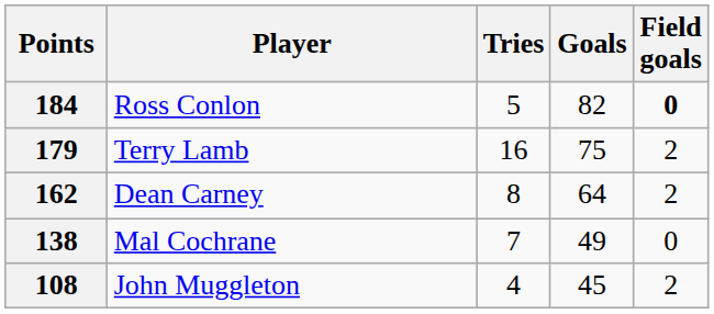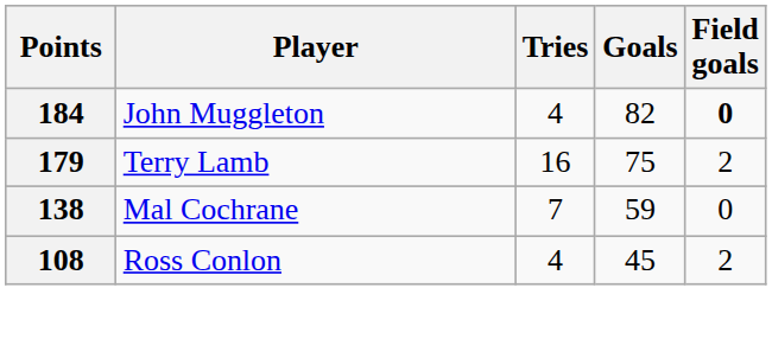184 | Player: Ross Conlon -> John Muggleton
184 | Tries: 5 -> 4
- row: 162 | Dean Carney | 8 | 64 | 2
138 | Goals: 49 -> 59
108 | Player: John Muggleton -> Ross Conlon
